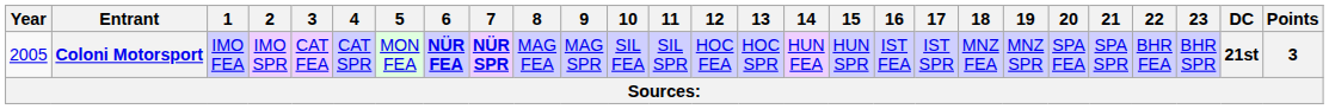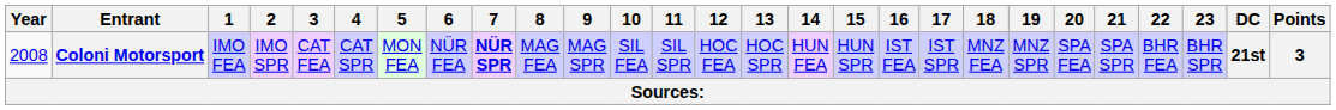Coloni Motorsport | Year: 2005 -> 2008
Coloni Motorsport | 6: bold -> normal
